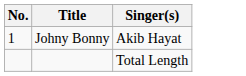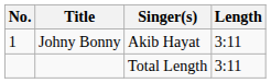+ column: Length | 3:11 | 3:11
